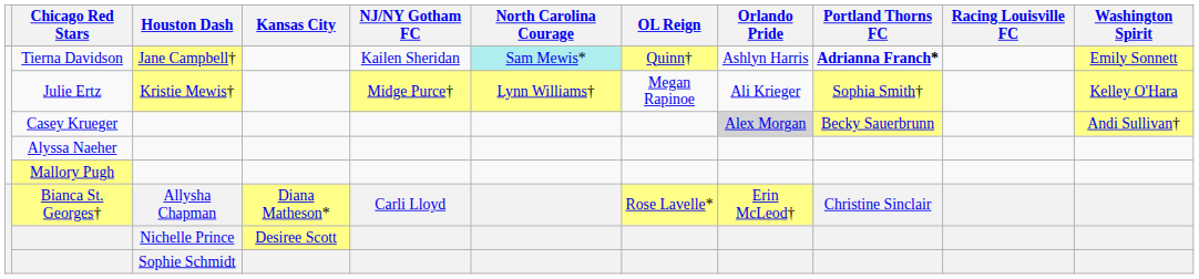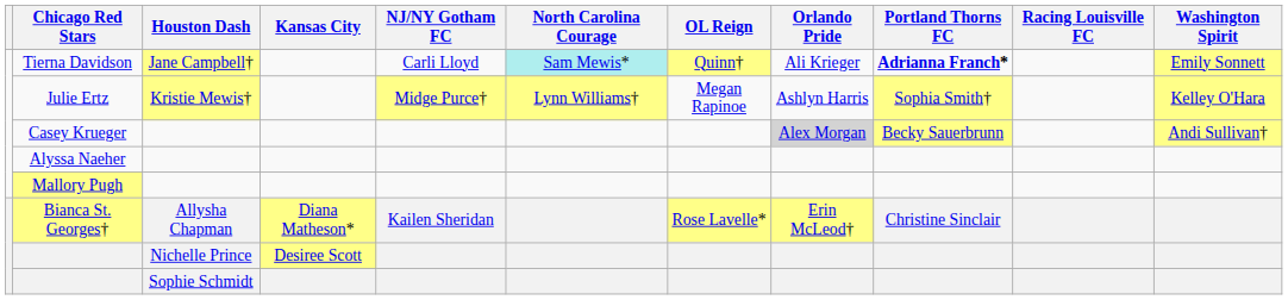Tierna Davidson | NJ/NY Gotham FC: Kailen Sheridan -> Carli Lloyd
Tierna Davidson | Orlando Pride: Ashlyn Harris -> Ali Krieger
Julie Ertz | Orlando Pride: Ali Krieger -> Ashlyn Harris
Bianca St. Georges† | NJ/NY Gotham FC: Carli Lloyd -> Kailen Sheridan
